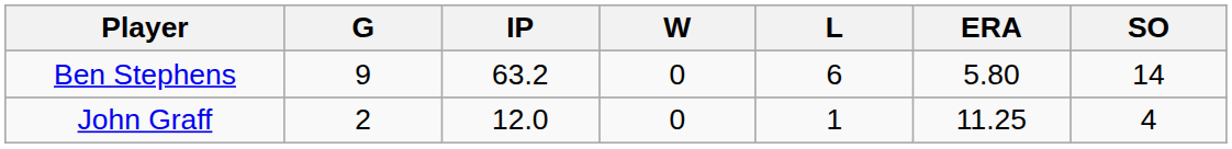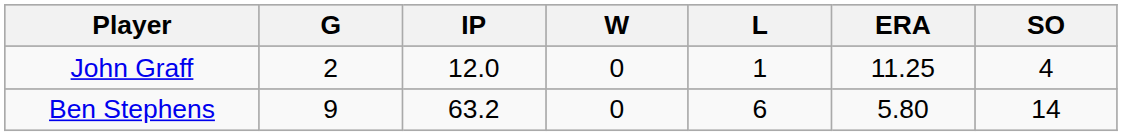rows swapped: Ben Stephens <-> John Graff
